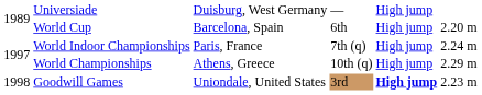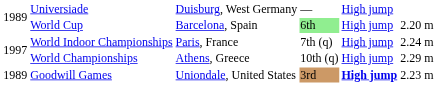World Cup | column 4: no background -> lightgreen background
Goodwill Games | column 1: 1998 -> 1989
